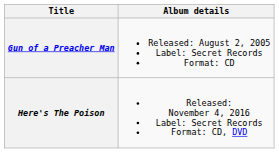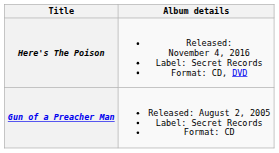rows swapped: Gun of a Preacher Man <-> Here's The Poison
